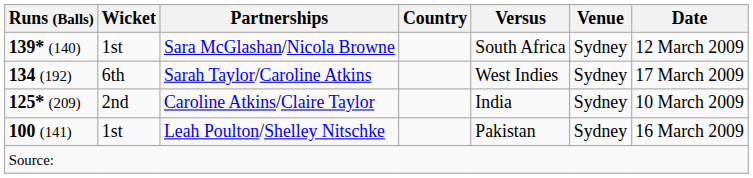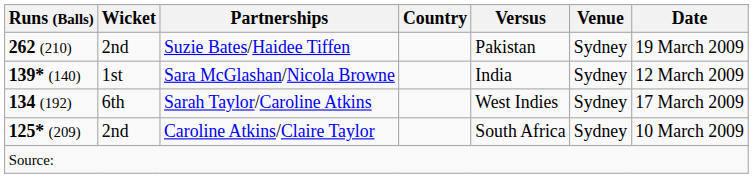+ row: 262 (210) | 2nd | Suzie Bates/Haidee Tiffen | Pakistan | Sydney | 19 March 2009
Sara McGlashan/Nicola Browne | Versus: South Africa -> India
Caroline Atkins/Claire Taylor | Versus: India -> South Africa
- row: 100 (141) | 1st | Leah Poulton/Shelley Nitschke | Pakistan | Sydney | 16 March 2009
